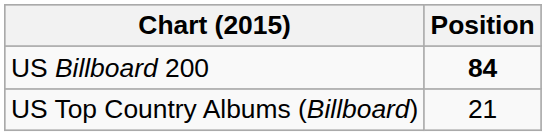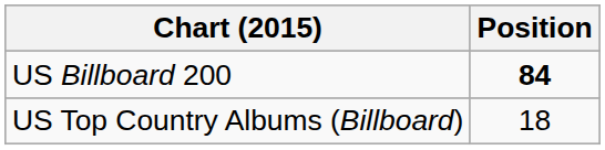US Top Country Albums (Billboard) | Position: 21 -> 18
